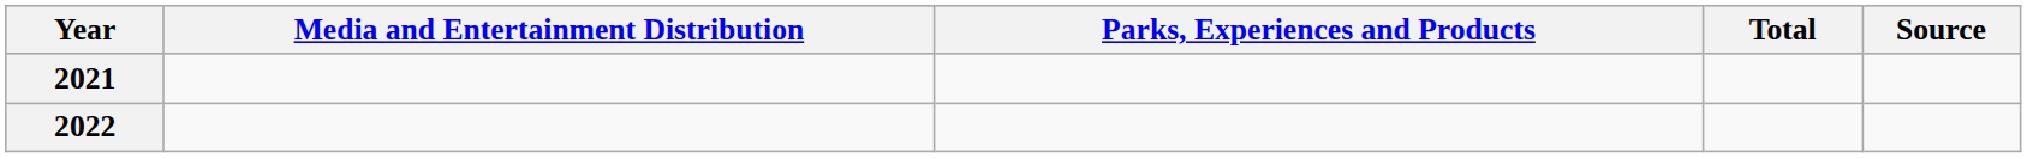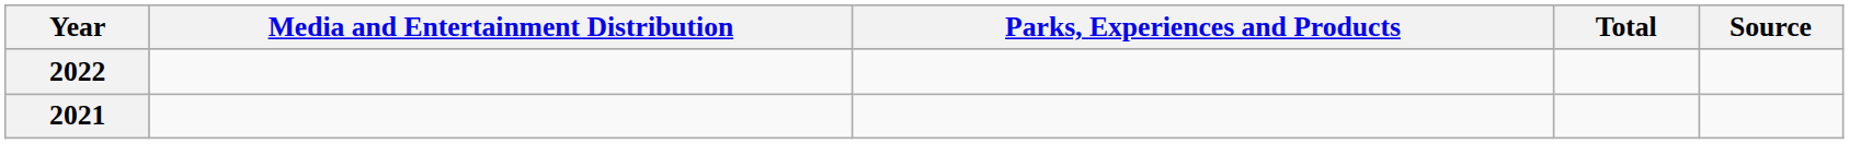rows swapped: 2021 <-> 2022
